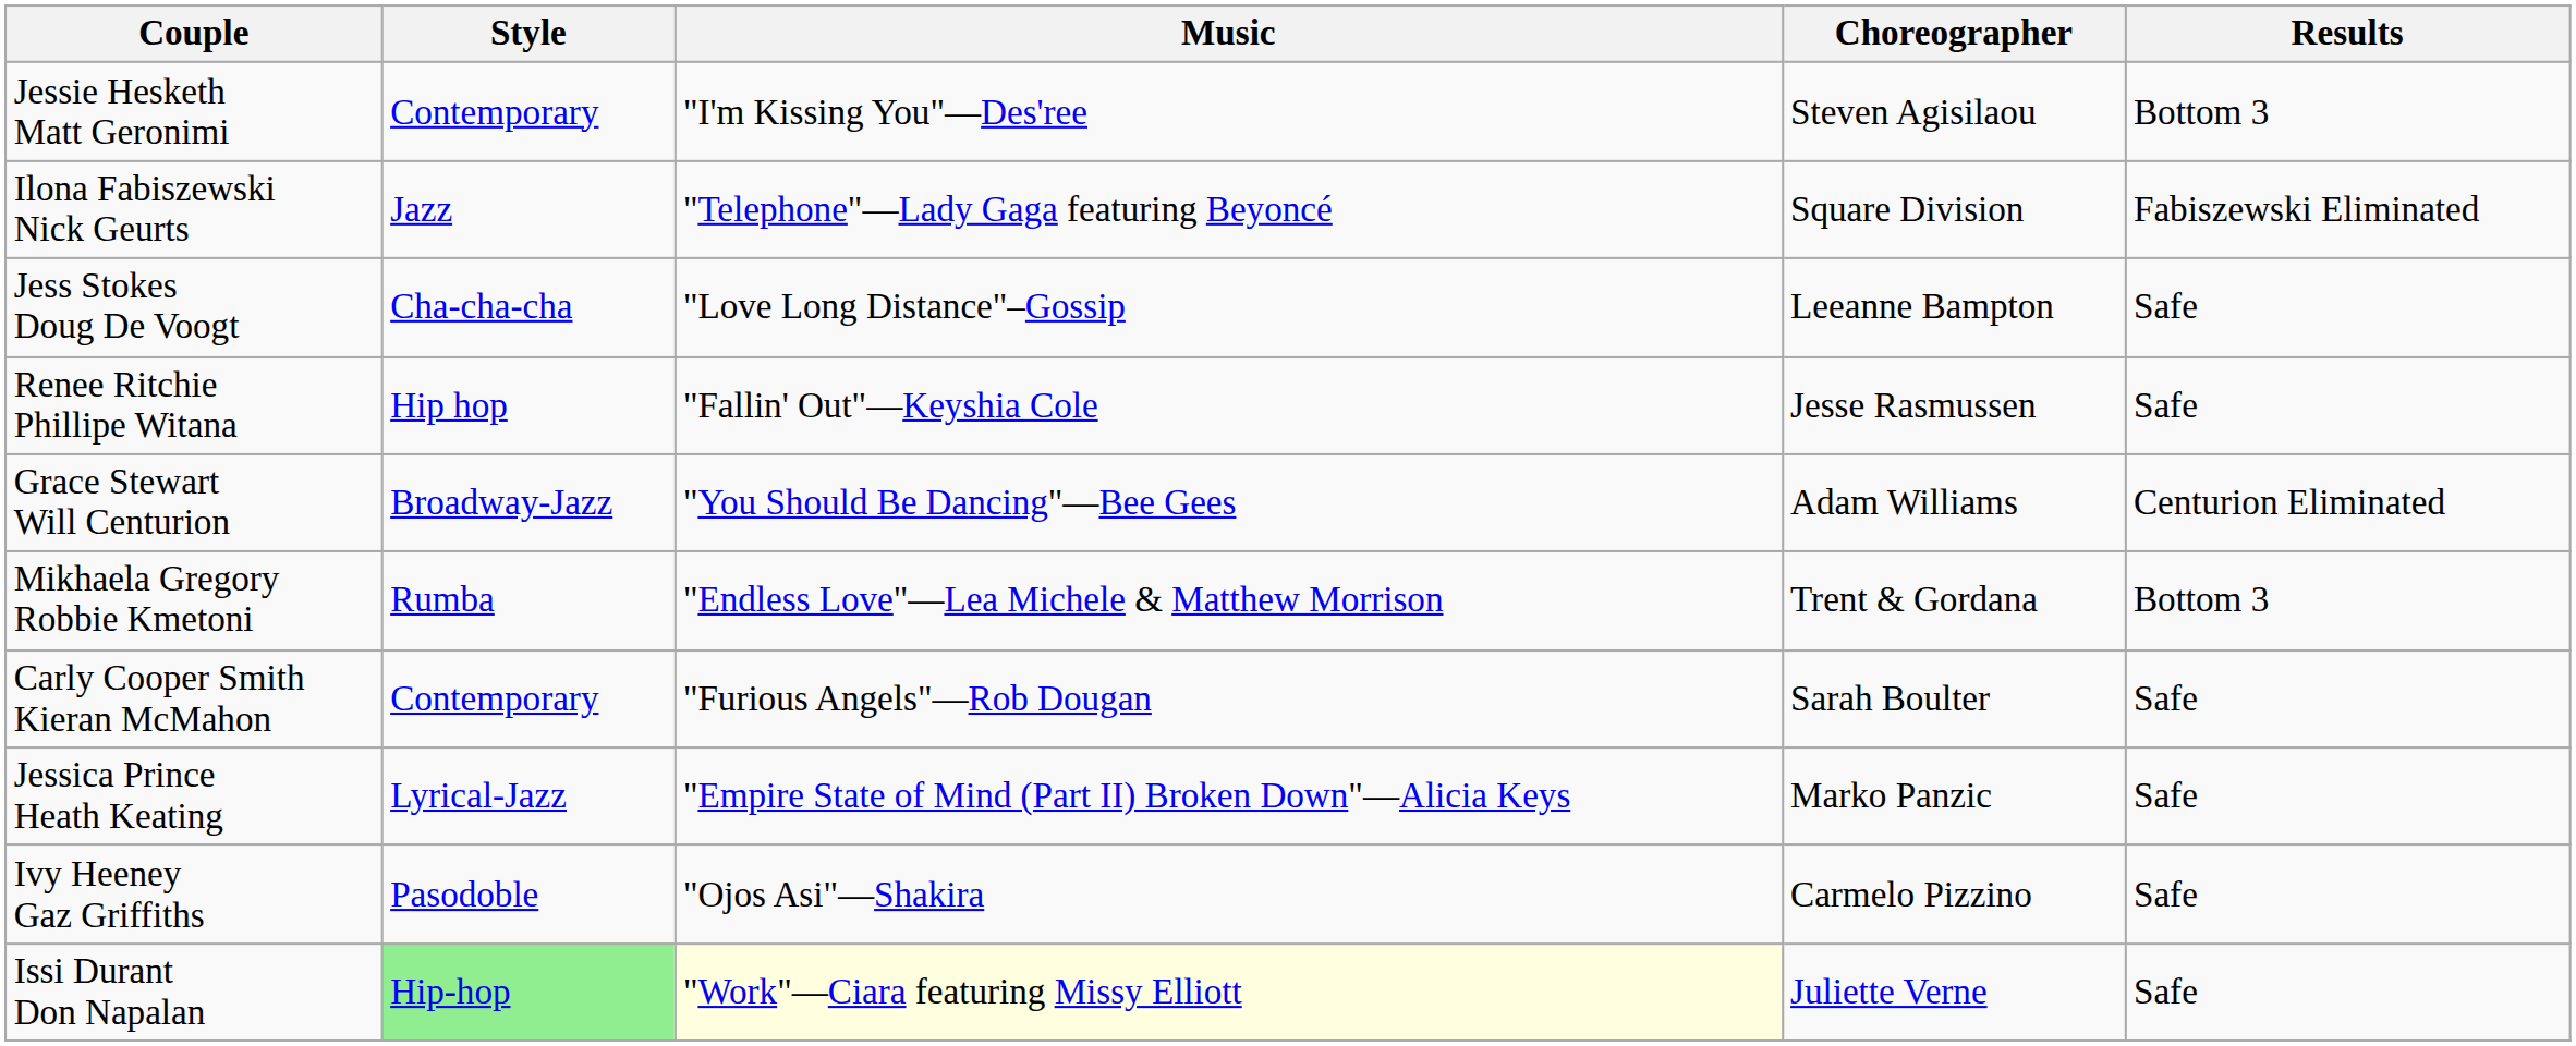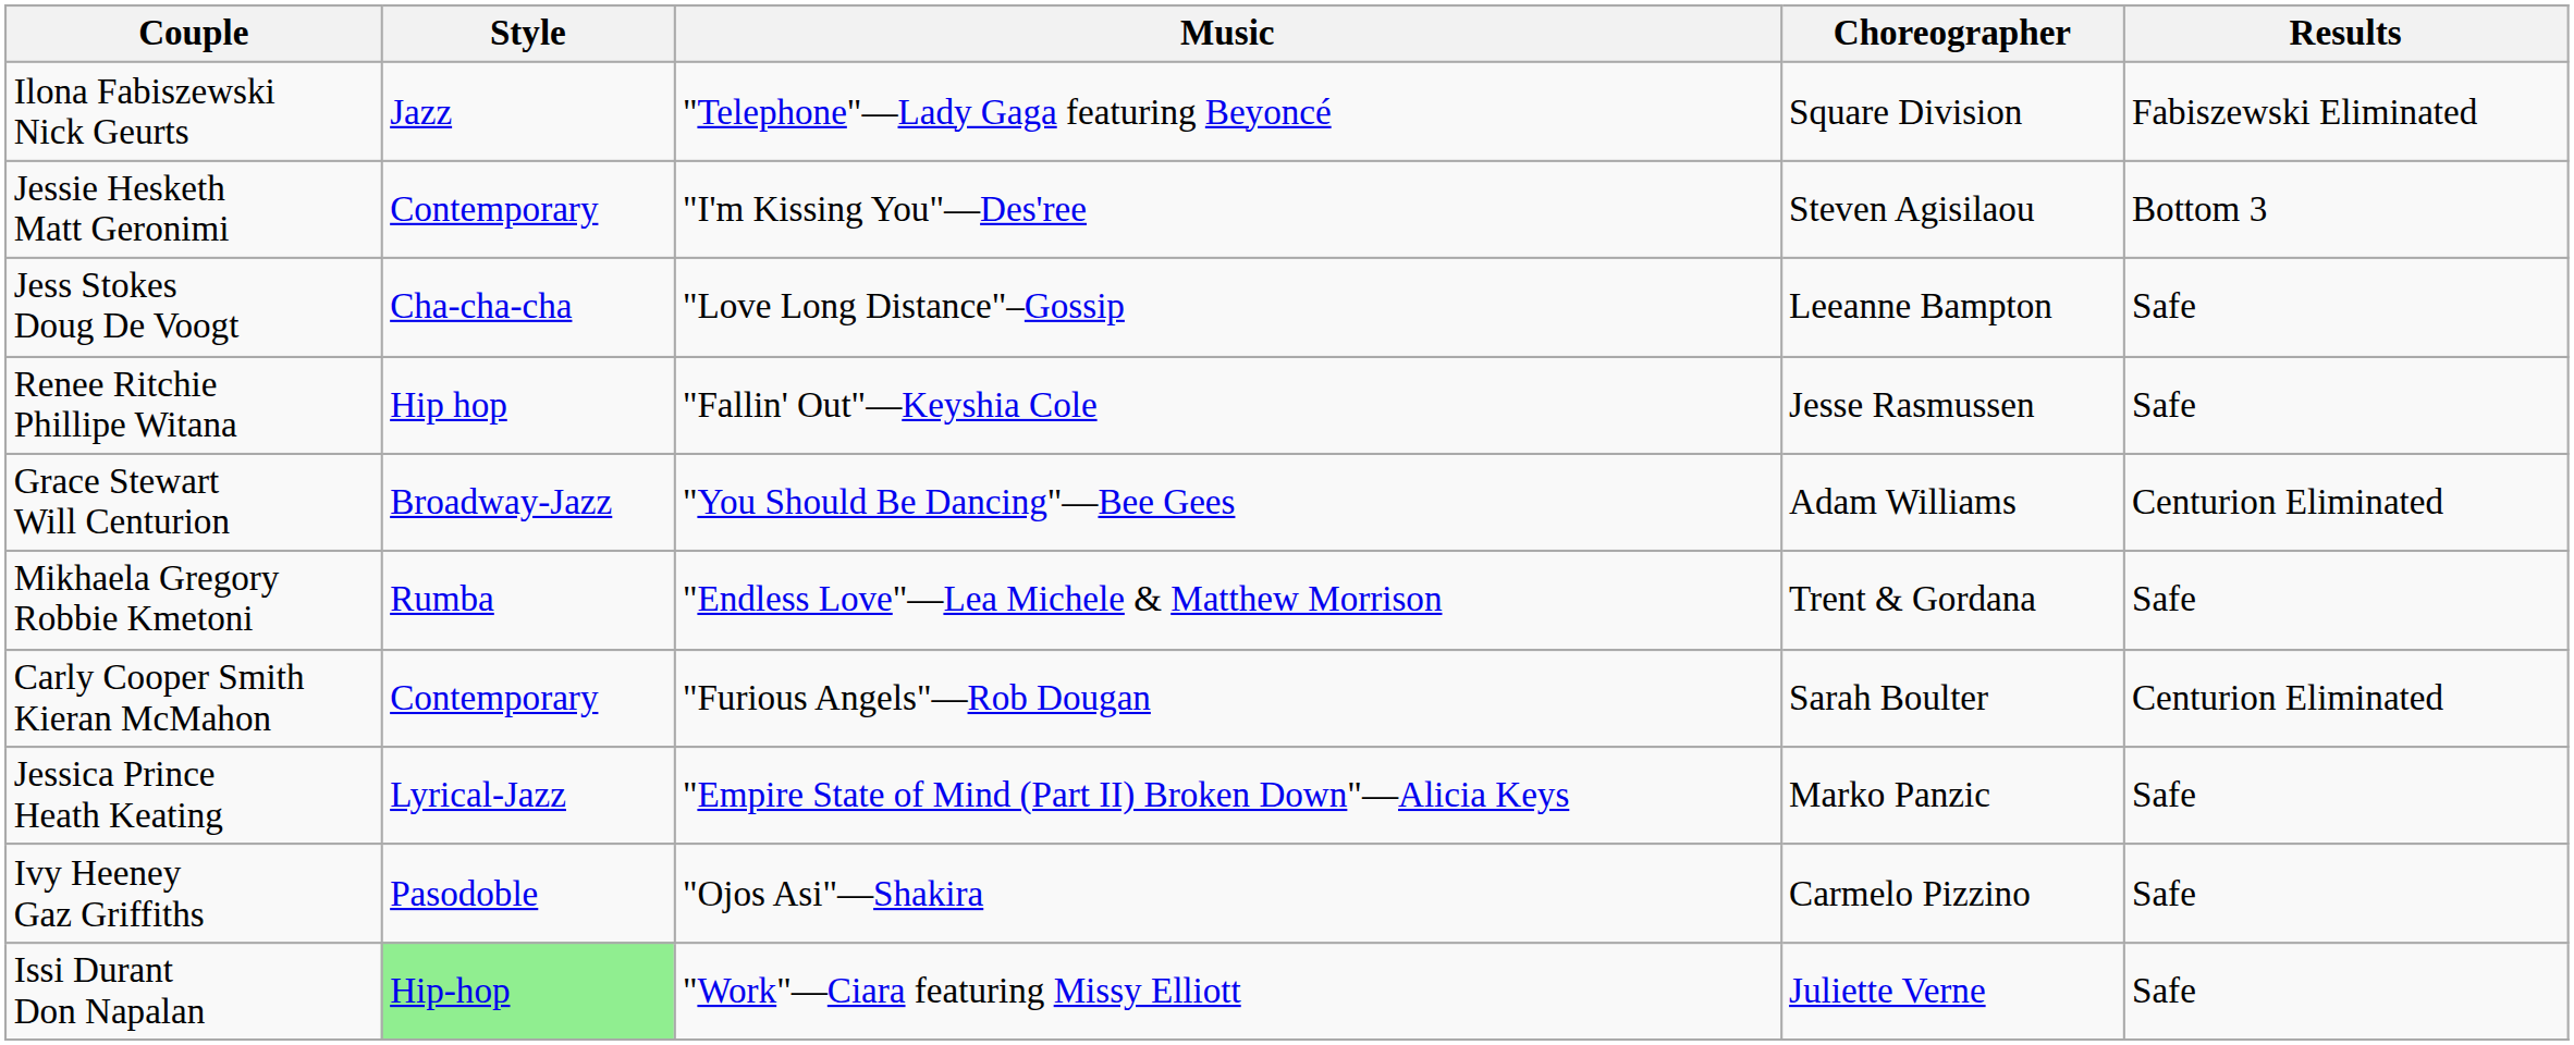rows swapped: Ilona Fabiszewski Nick Geurts <-> Jessie Hesketh Matt Geronimi
Mikhaela Gregory Robbie Kmetoni | Results: Bottom 3 -> Safe
Carly Cooper Smith Kieran McMahon | Results: Safe -> Centurion Eliminated
Issi Durant Don Napalan | Music: lightyellow background -> no background
